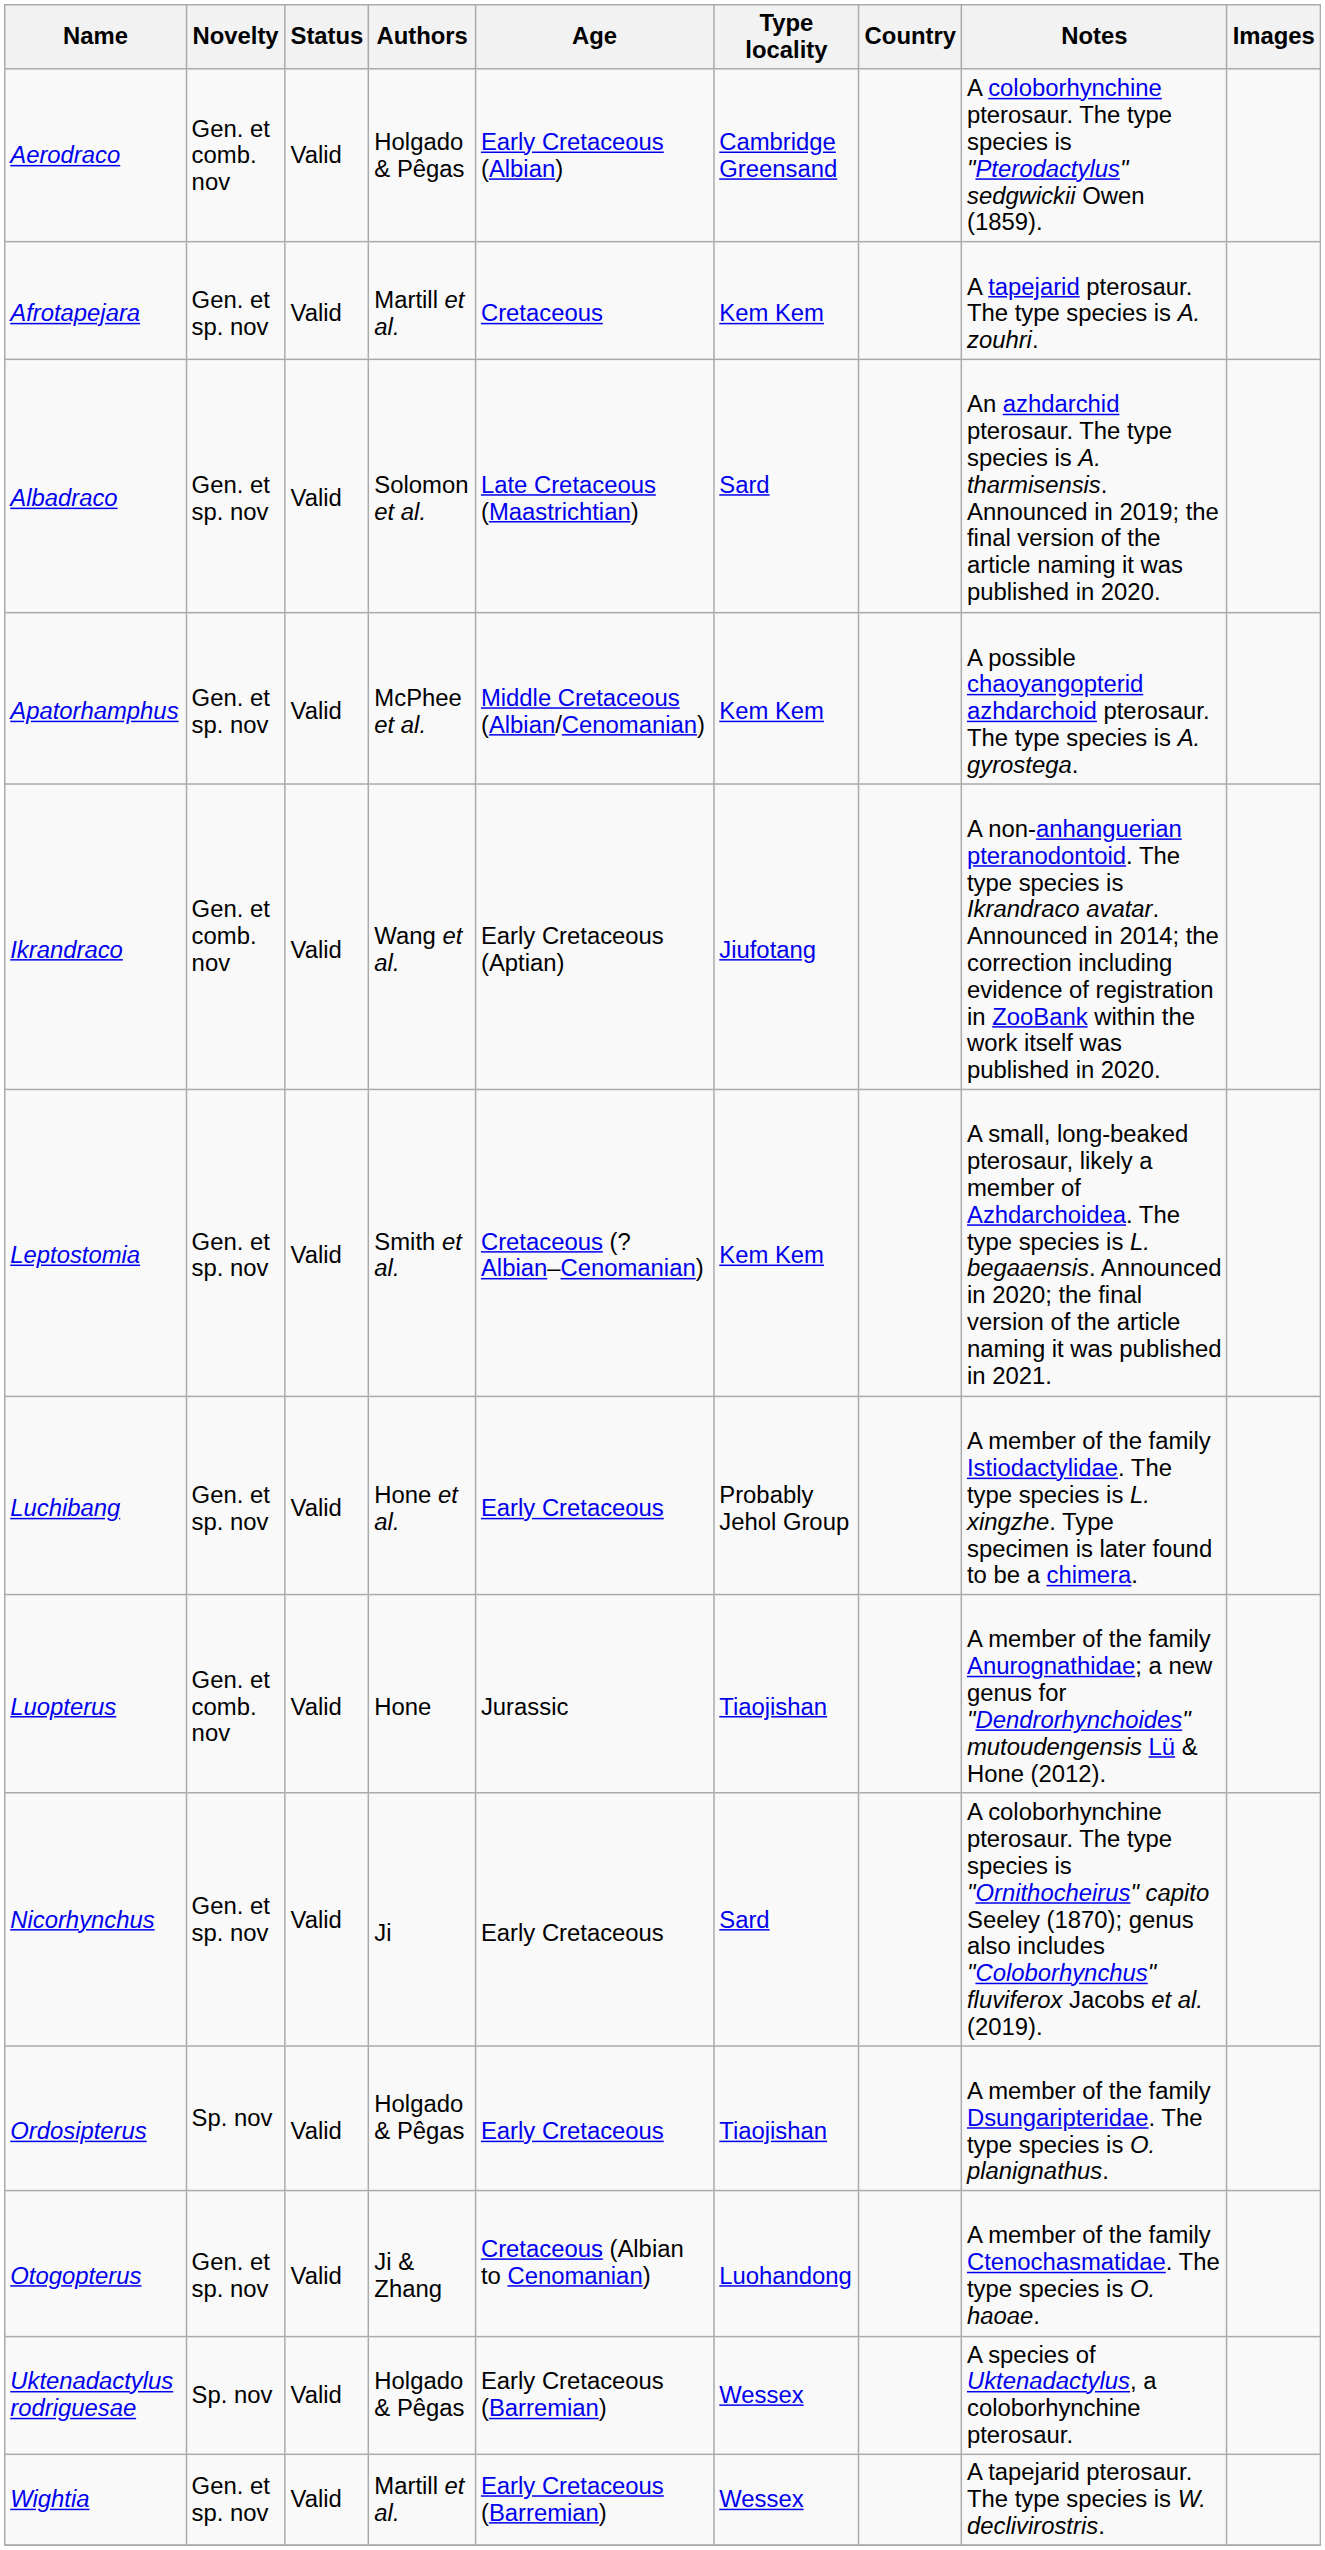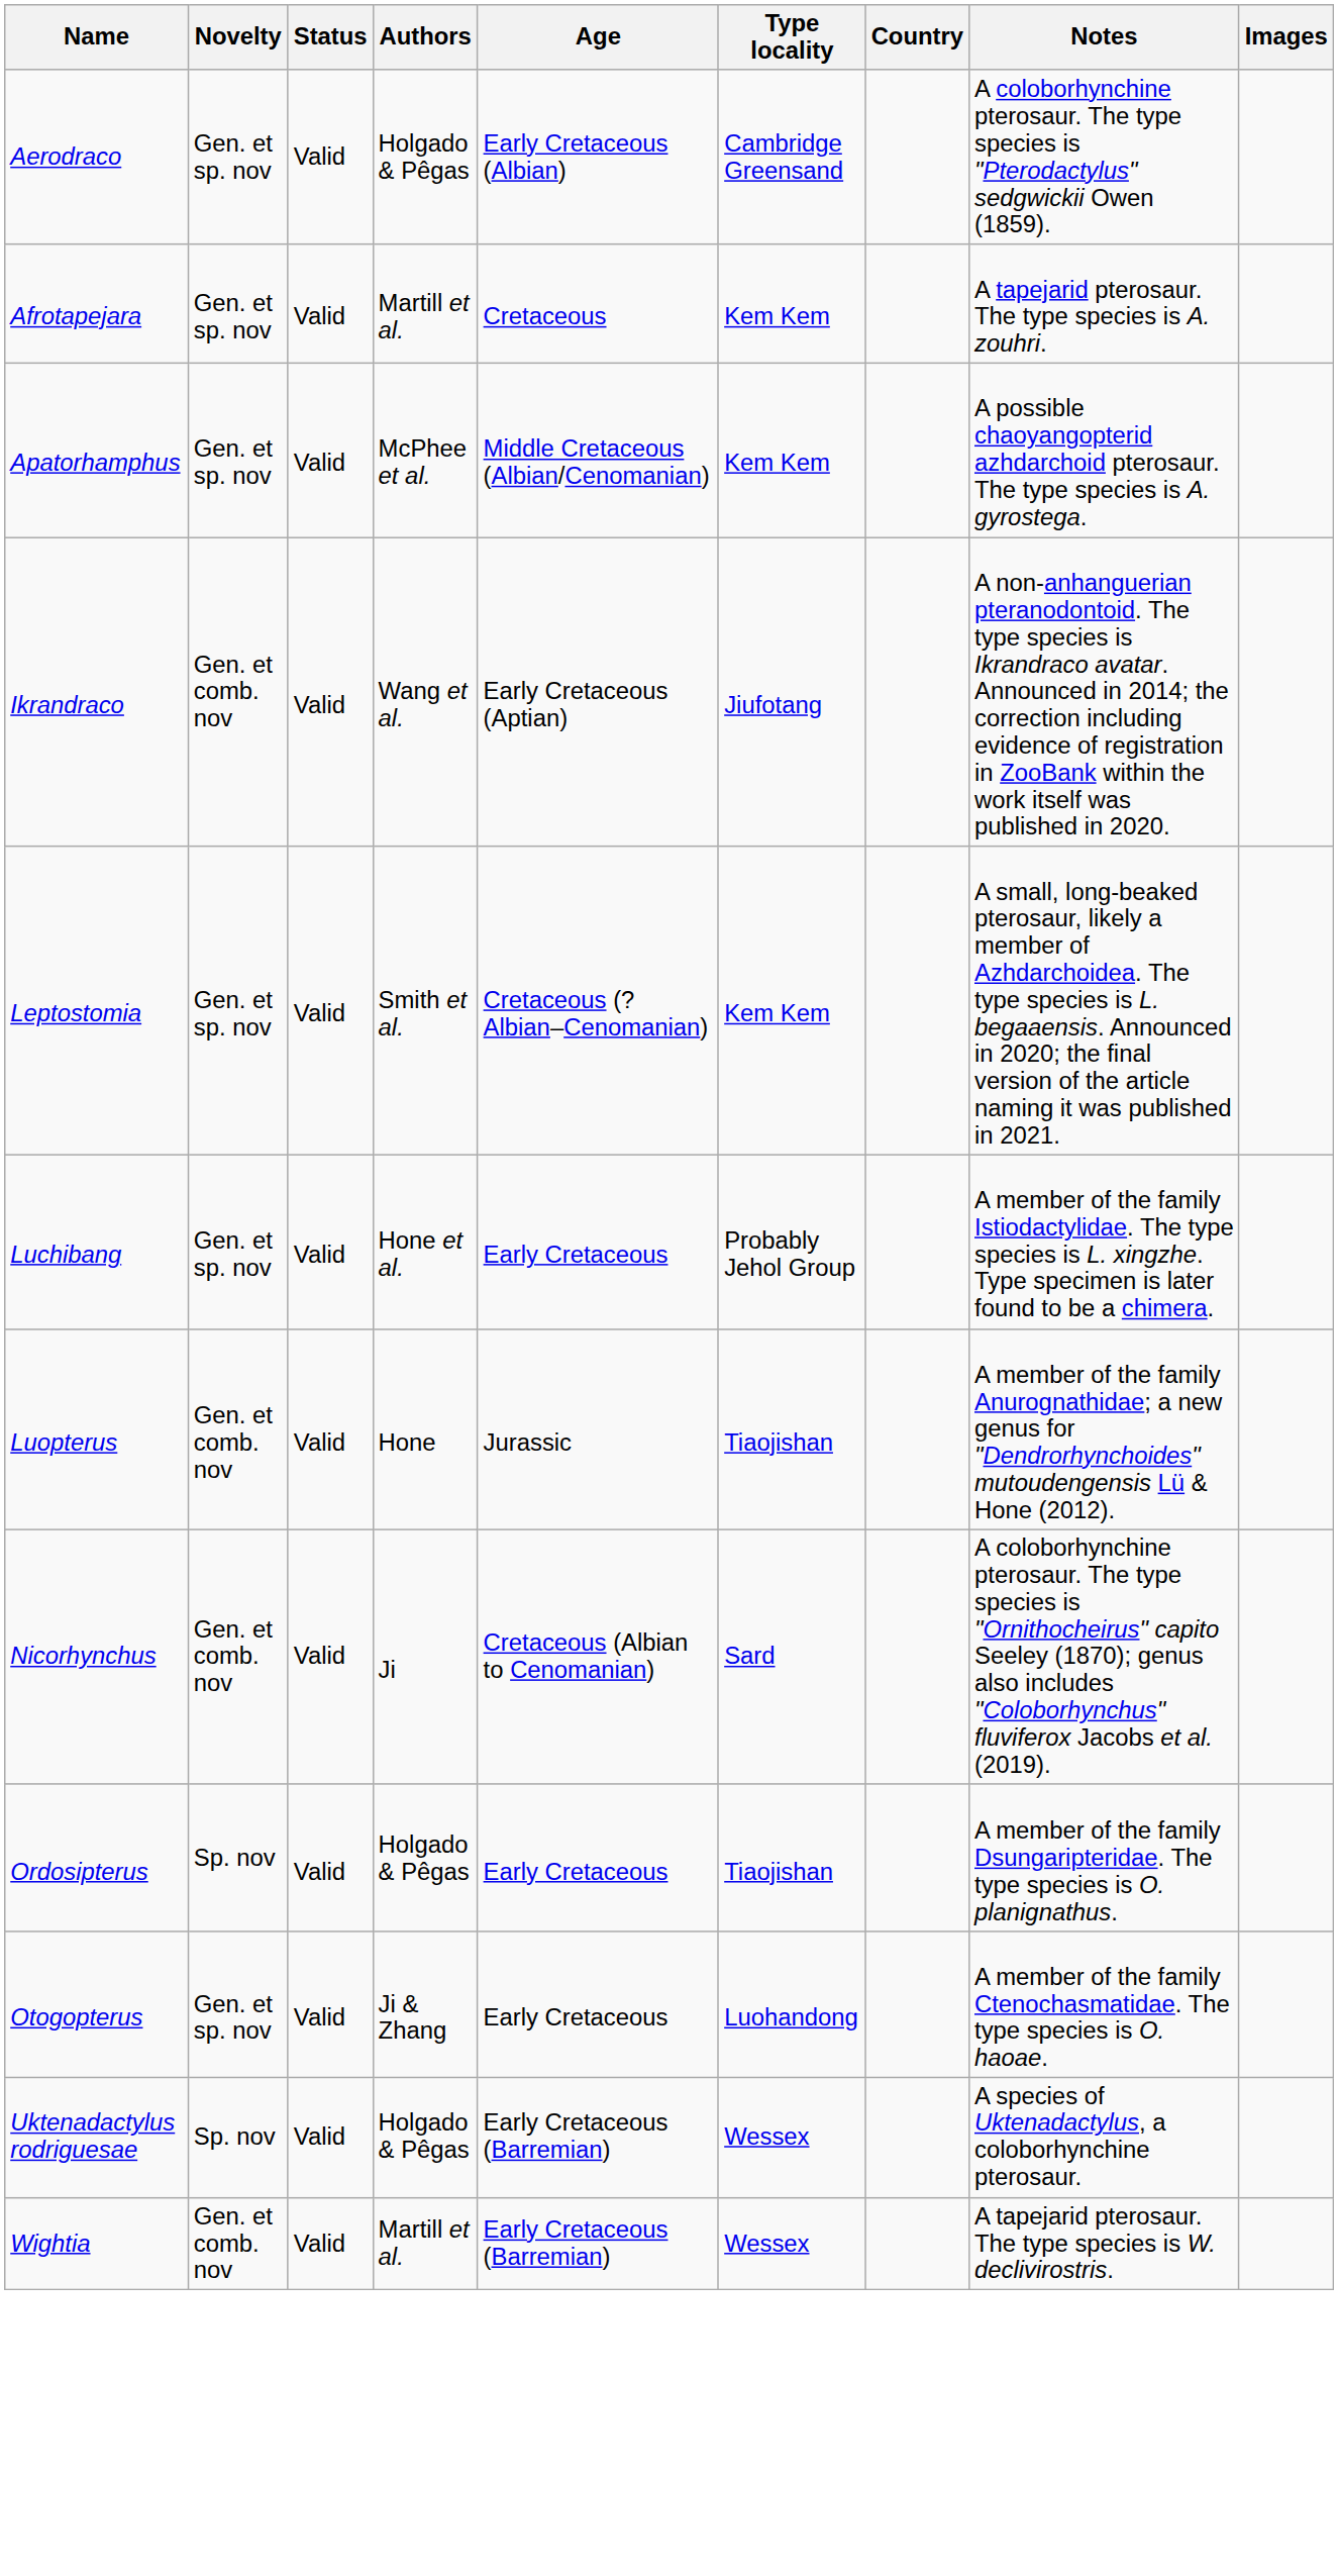Aerodraco | Novelty: Gen. et comb. nov -> Gen. et sp. nov
- row: Albadraco | Gen. et sp. nov | Valid | Solomon et al. | Late Cretaceous (Maastrichtian) | Sard | An azhdarchid pterosaur. The type species is A. tharmisensis. Announced in 2019; the final version of the article naming it was published in 2020.
Nicorhynchus | Novelty: Gen. et sp. nov -> Gen. et comb. nov
Nicorhynchus | Age: Early Cretaceous -> Cretaceous (Albian to Cenomanian)
Otogopterus | Age: Cretaceous (Albian to Cenomanian) -> Early Cretaceous
Wightia | Novelty: Gen. et sp. nov -> Gen. et comb. nov
